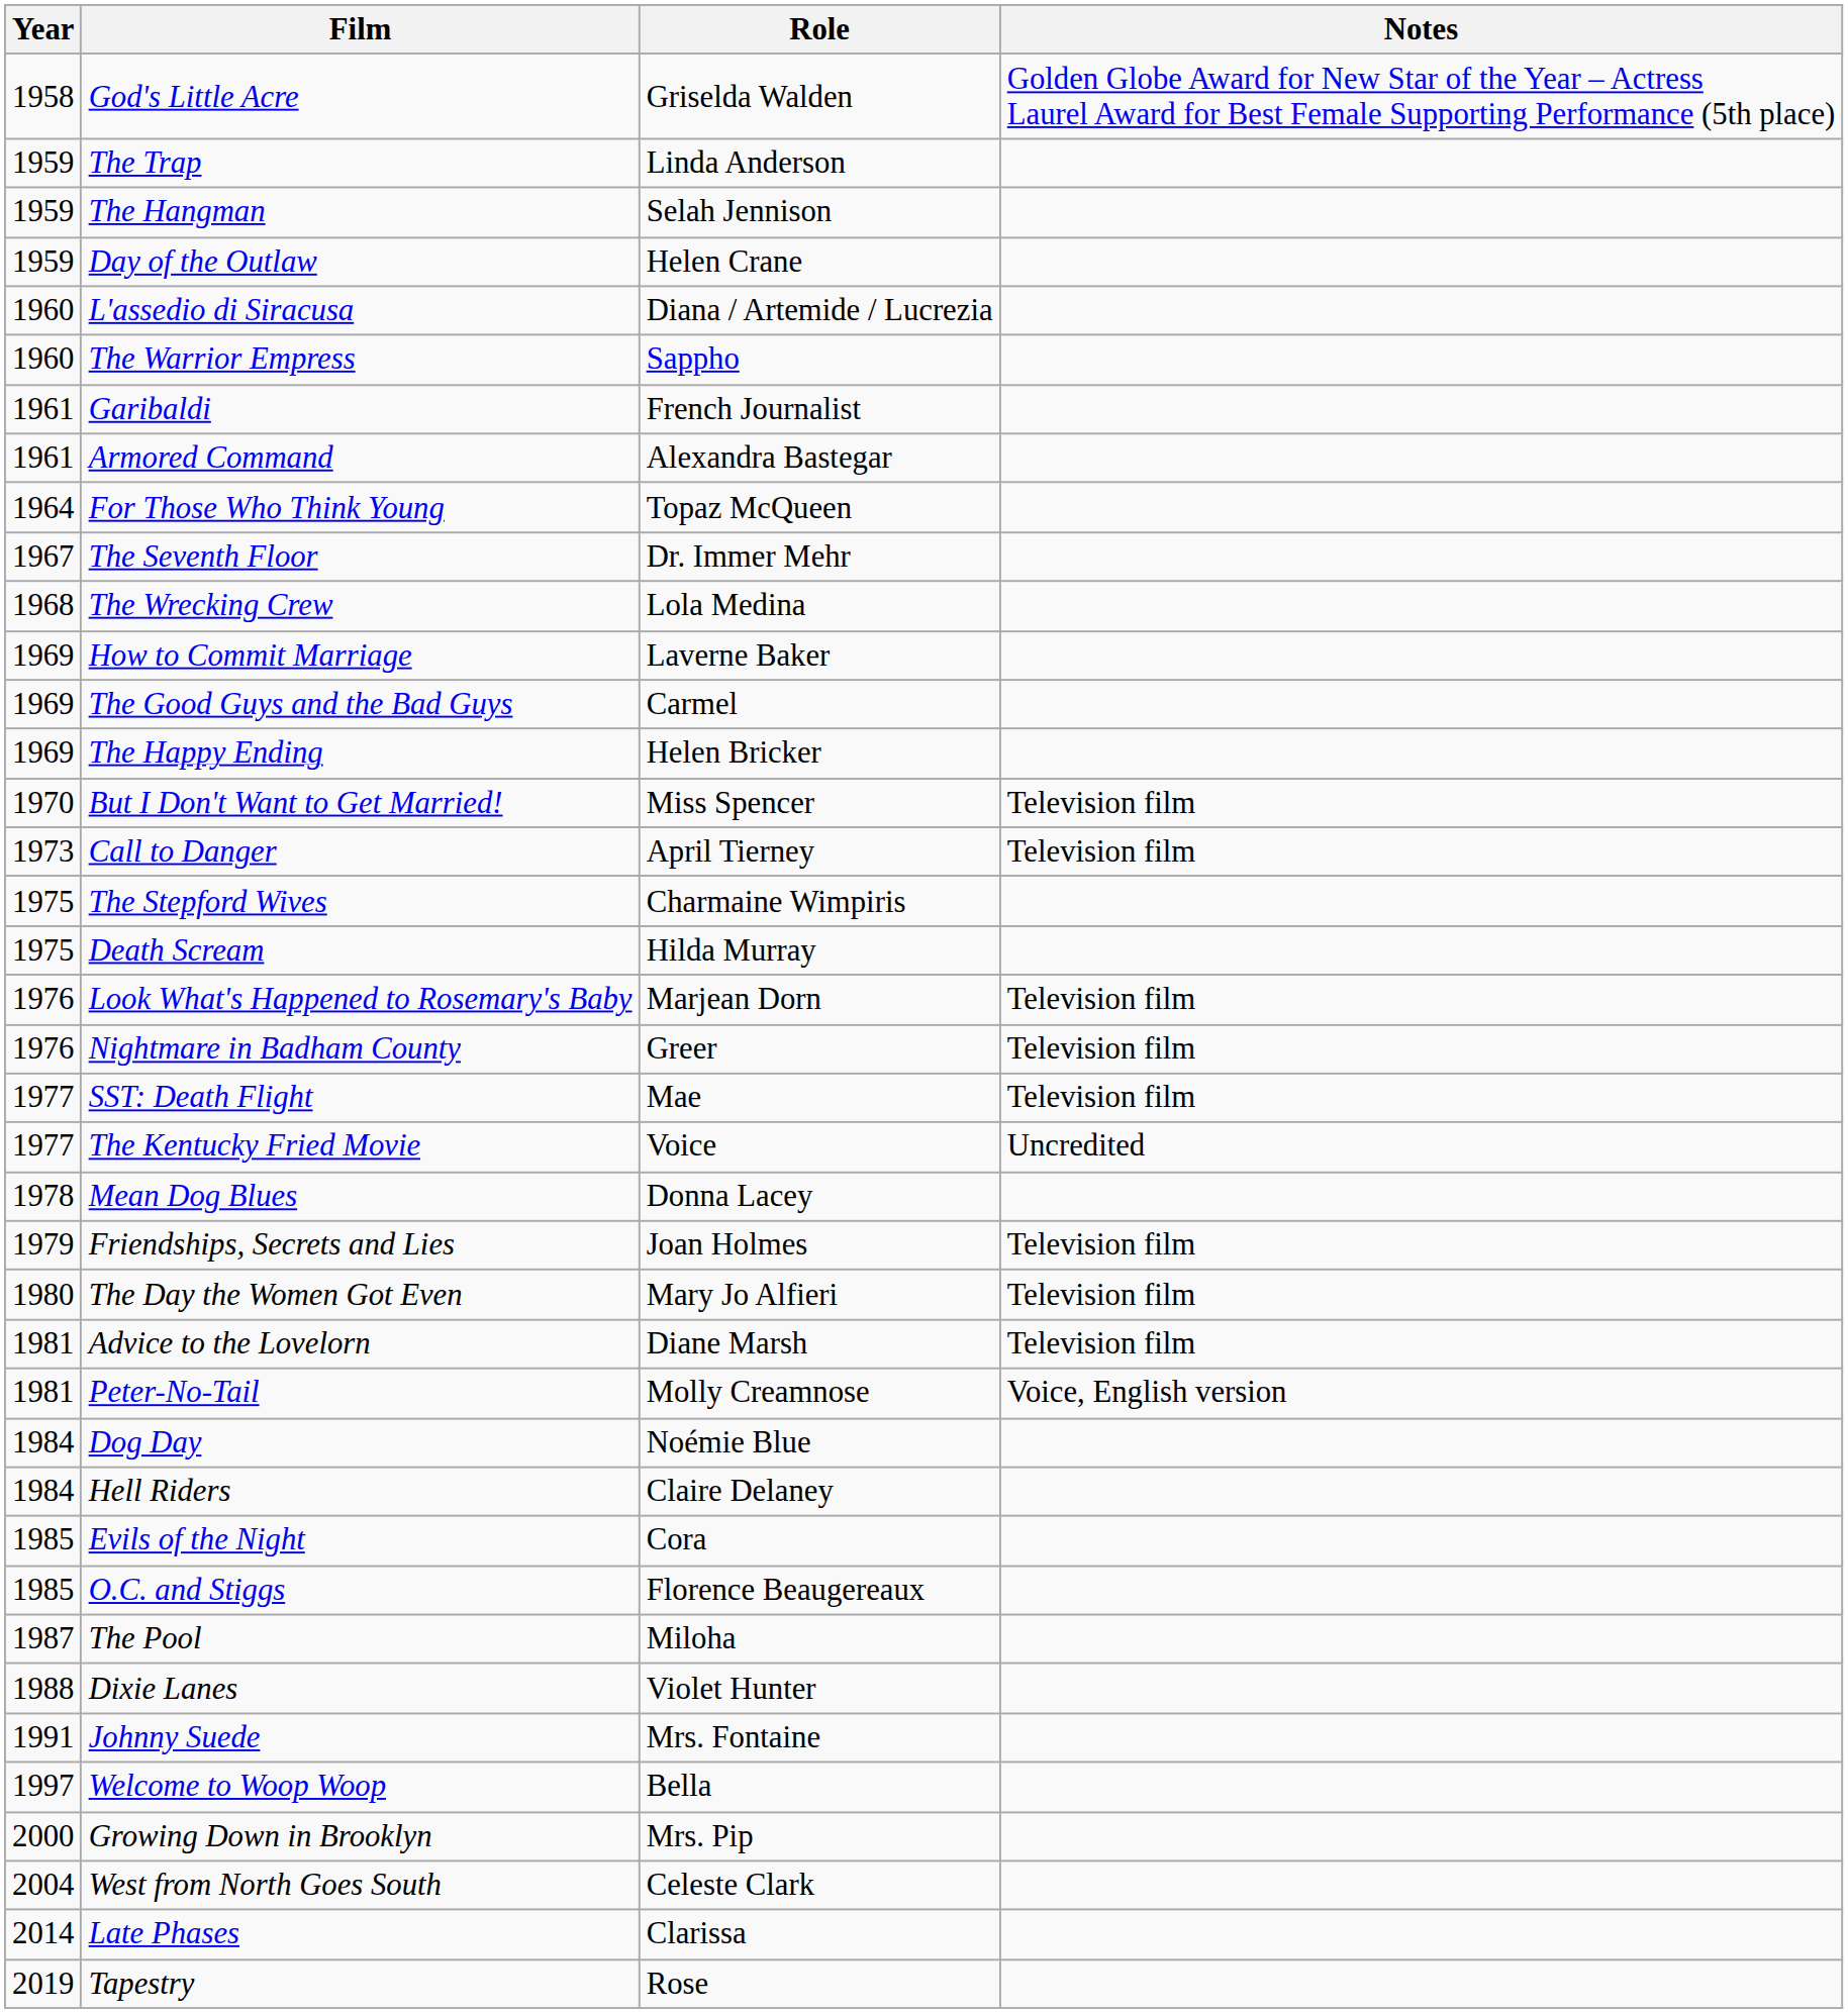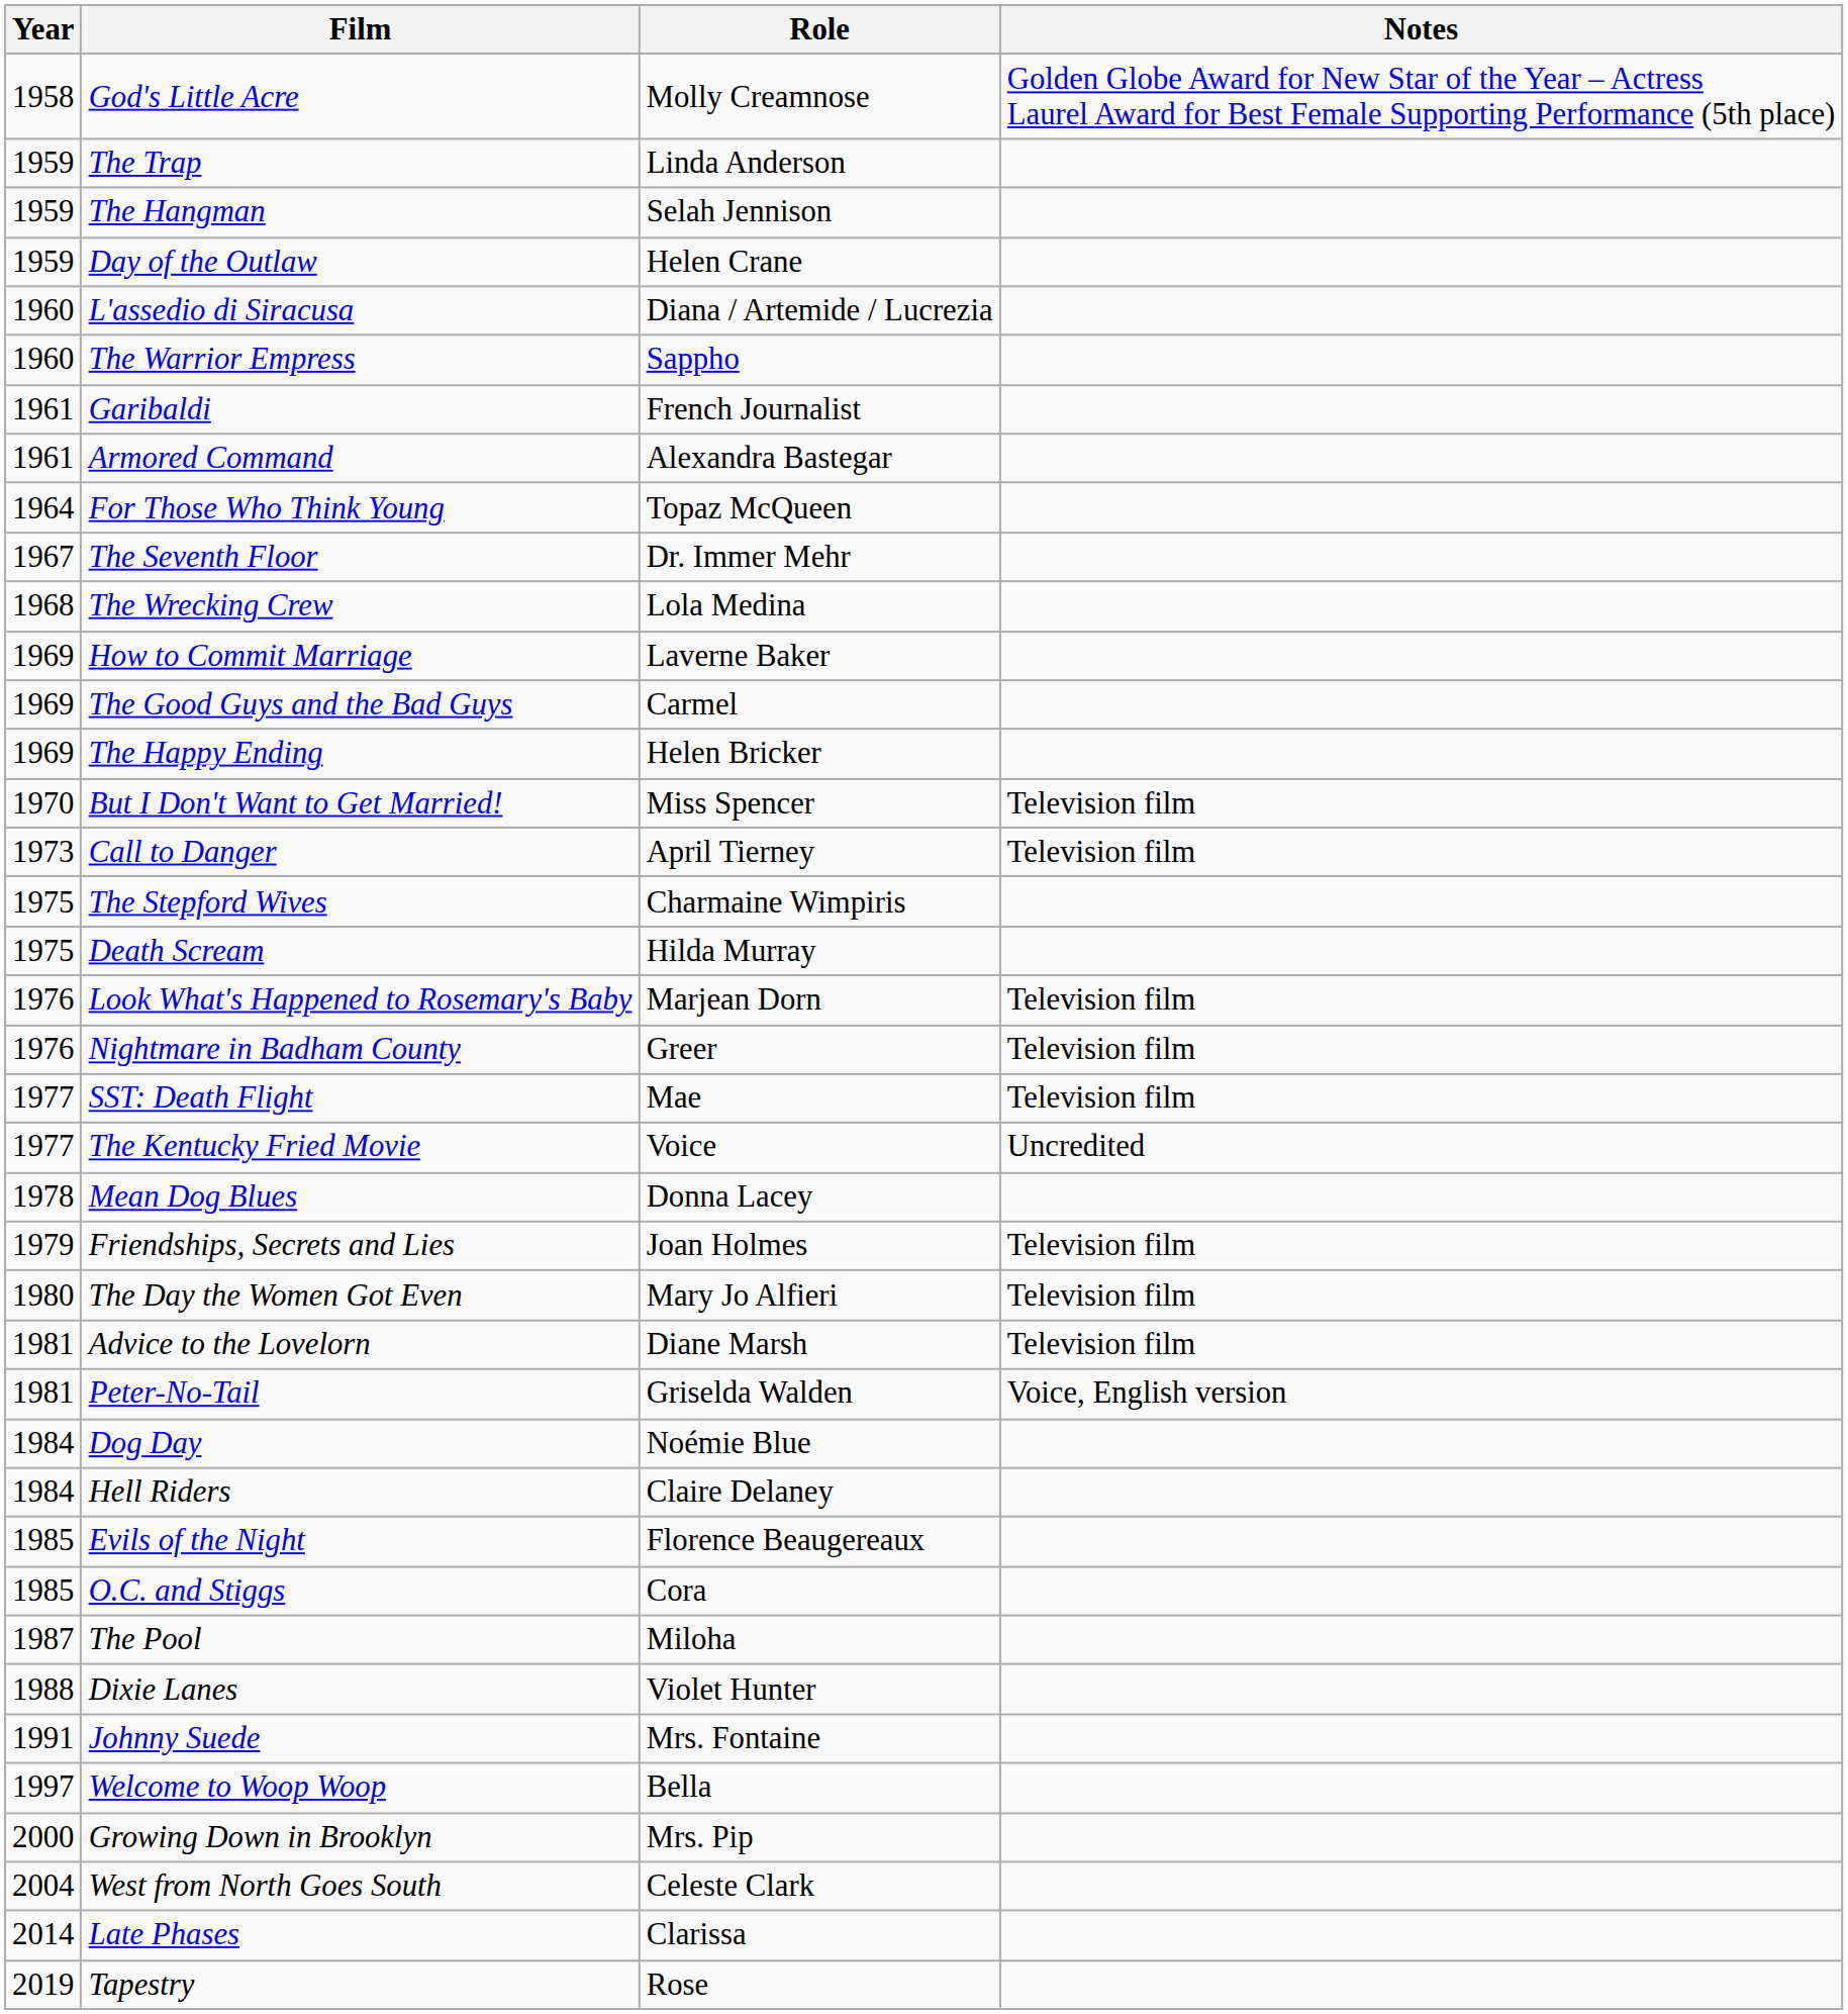God's Little Acre | Role: Griselda Walden -> Molly Creamnose
Peter-No-Tail | Role: Molly Creamnose -> Griselda Walden
Evils of the Night | Role: Cora -> Florence Beaugereaux
O.C. and Stiggs | Role: Florence Beaugereaux -> Cora
